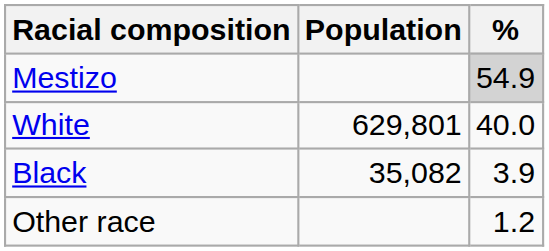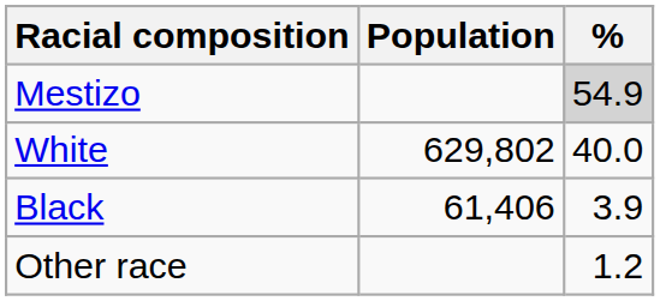White | Population: 629,801 -> 629,802
Black | Population: 35,082 -> 61,406
